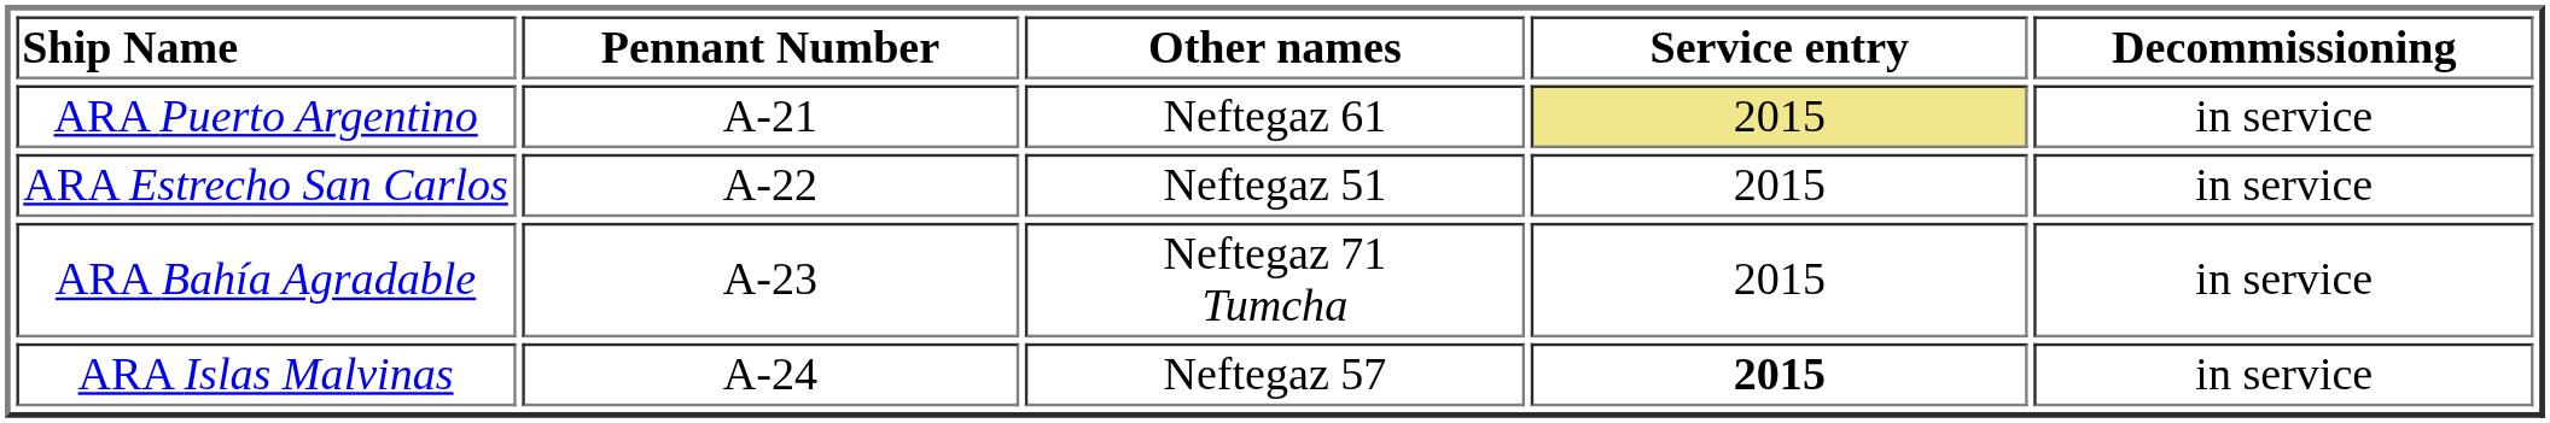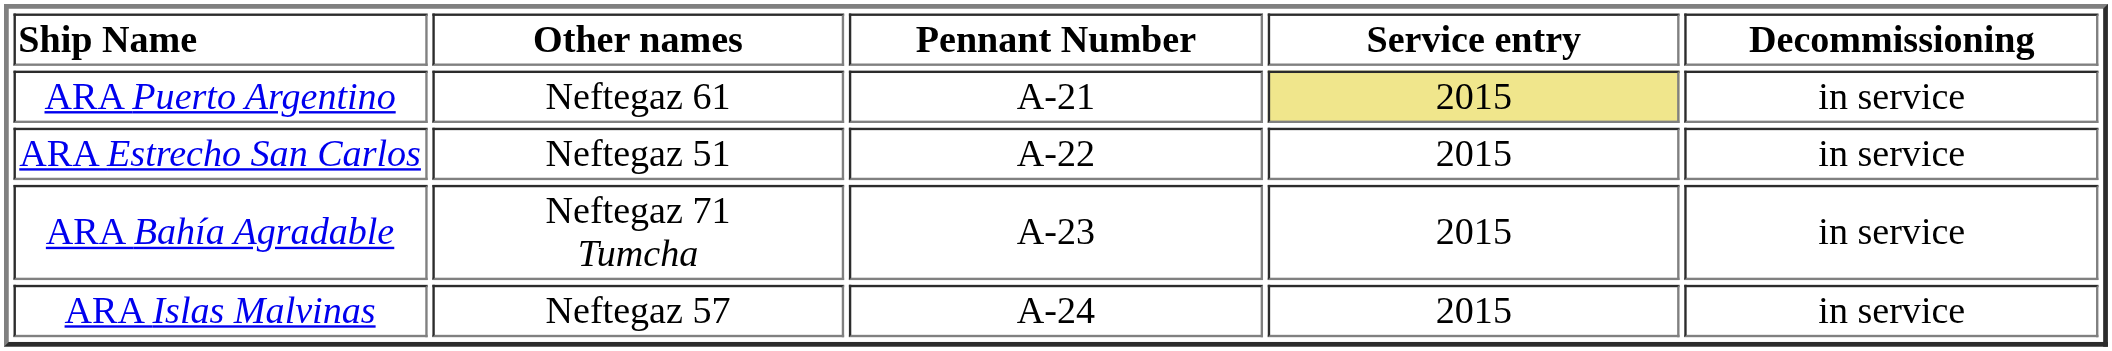columns swapped: Pennant Number <-> Other names
ARA Islas Malvinas | Service entry: bold -> normal
